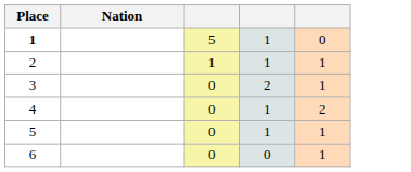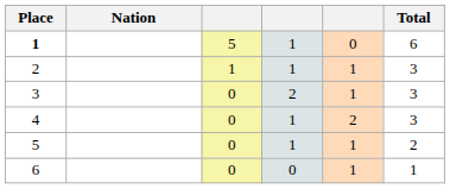+ column: Total | 6 | 3 | 3 | 3 | 2 | 1
